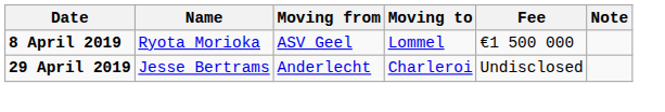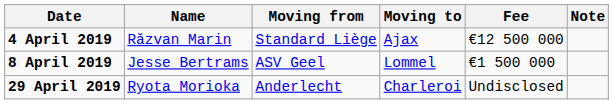+ row: 4 April 2019 | Răzvan Marin | Standard Liège | Ajax | €12 500 000
8 April 2019 | Name: Ryota Morioka -> Jesse Bertrams
29 April 2019 | Name: Jesse Bertrams -> Ryota Morioka
